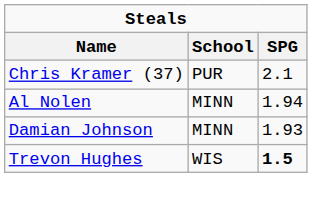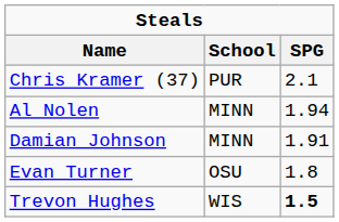Damian Johnson | SPG: 1.93 -> 1.91
+ row: Evan Turner | OSU | 1.8
